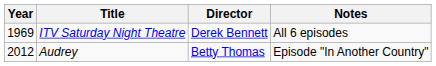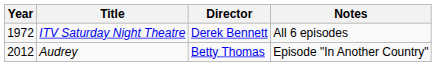ITV Saturday Night Theatre | Year: 1969 -> 1972
